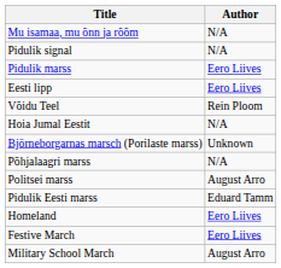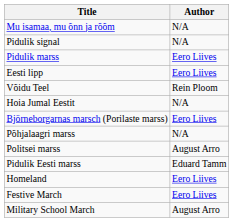Björneborgarnas marsch (Porilaste marss) | Author: Unknown -> Eero Liives
